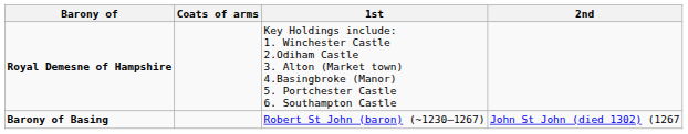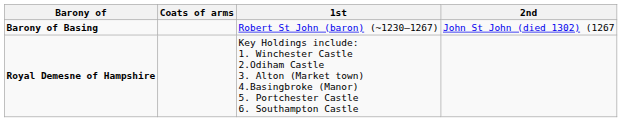rows swapped: Royal Demesne of Hampshire <-> Barony of Basing
